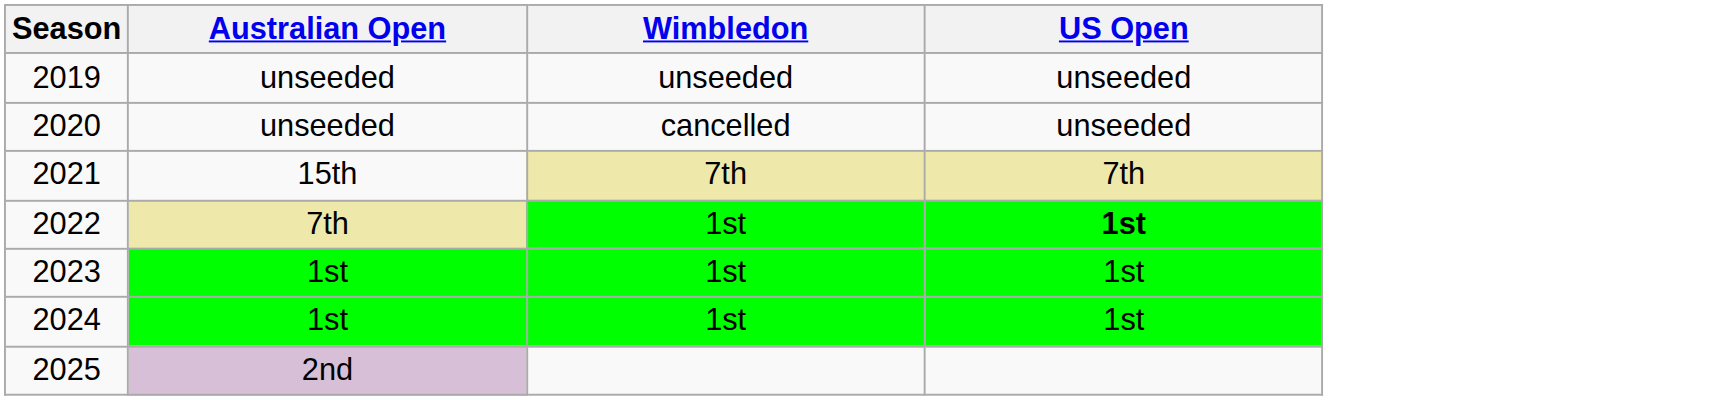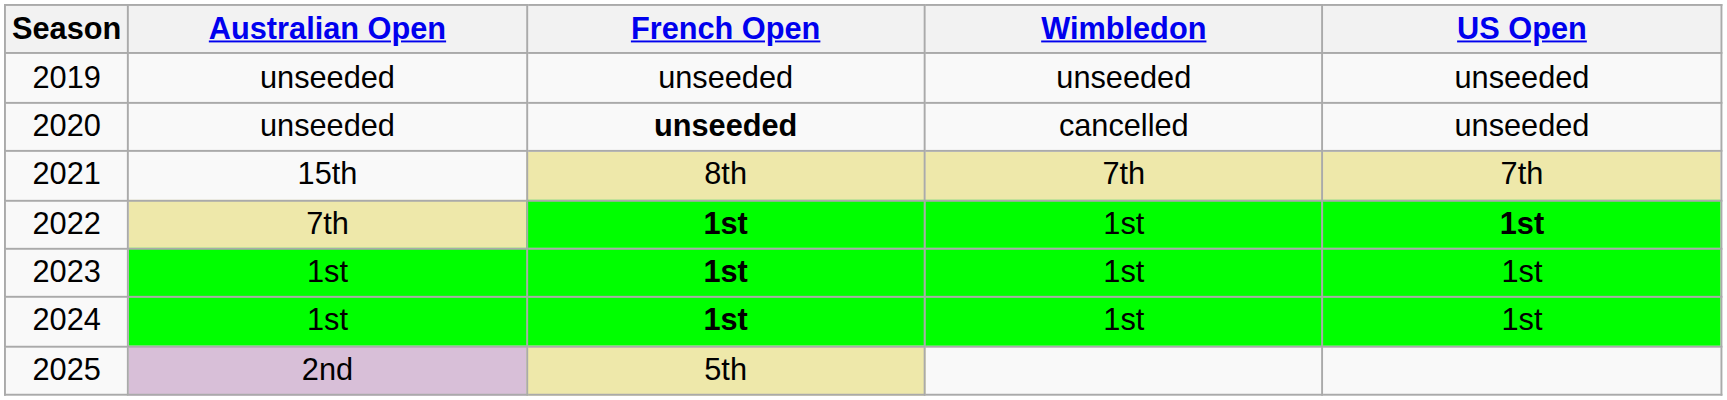+ column: French Open | unseeded | unseeded | 8th | 1st | 1st | 1st | 5th
